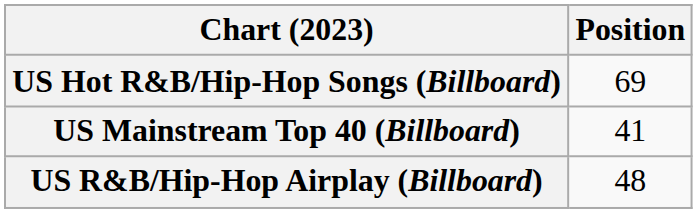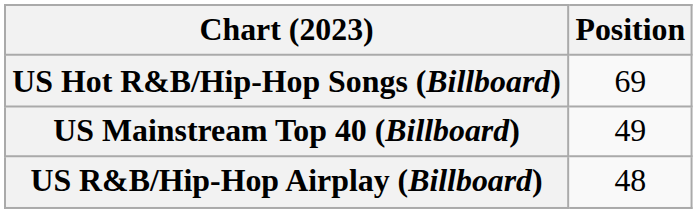US Mainstream Top 40 (Billboard) | Position: 41 -> 49
